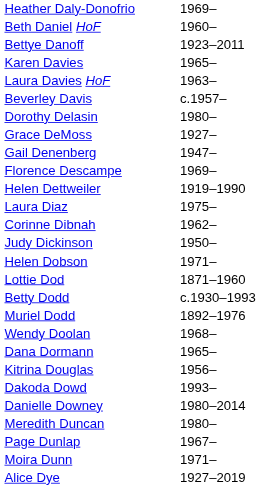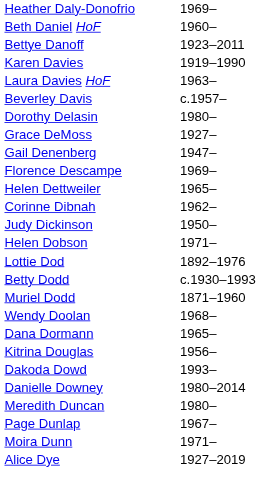Karen Davies | column 2: 1965– -> 1919–1990
Helen Dettweiler | column 2: 1919–1990 -> 1965–
- row: Laura Diaz | 1975–
Lottie Dod | column 2: 1871–1960 -> 1892–1976
Muriel Dodd | column 2: 1892–1976 -> 1871–1960
